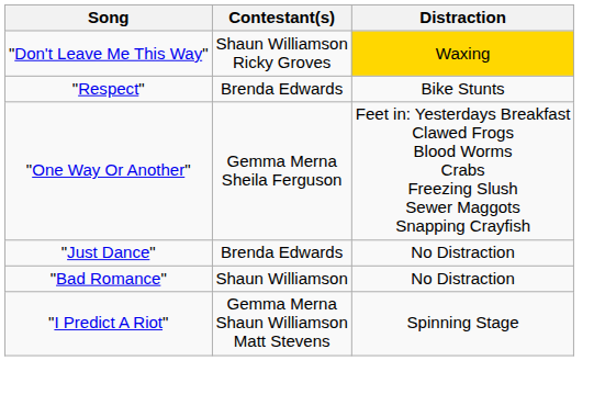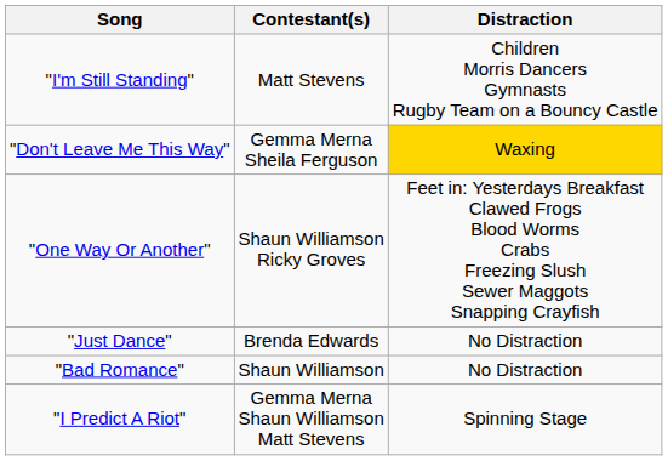+ row: "I'm Still Standing" | Matt Stevens | Children Morris Dancers Gymnasts Rugby Team on a Bouncy Castle
"Don't Leave Me This Way" | Contestant(s): Shaun Williamson Ricky Groves -> Gemma Merna Sheila Ferguson
- row: "Respect" | Brenda Edwards | Bike Stunts
"One Way Or Another" | Contestant(s): Gemma Merna Sheila Ferguson -> Shaun Williamson Ricky Groves
